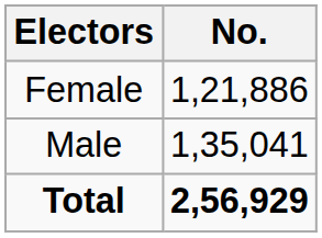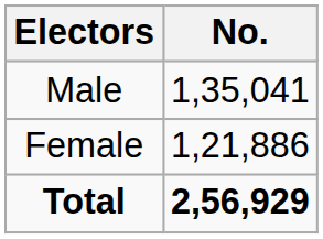rows swapped: Male <-> Female
